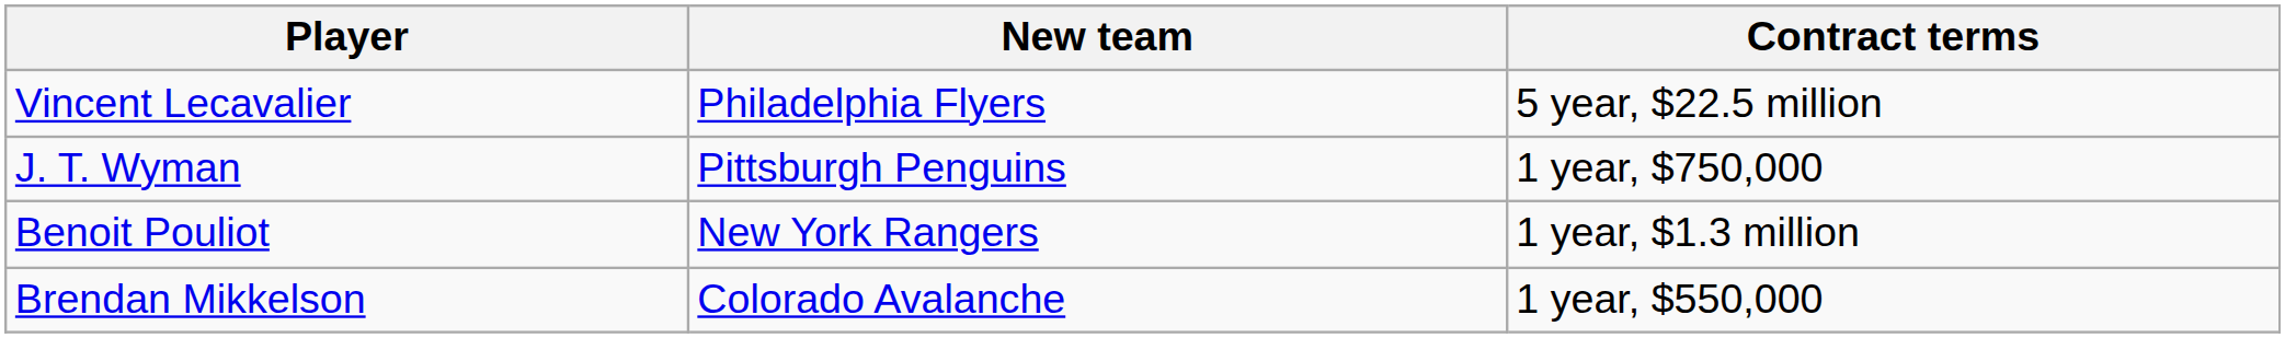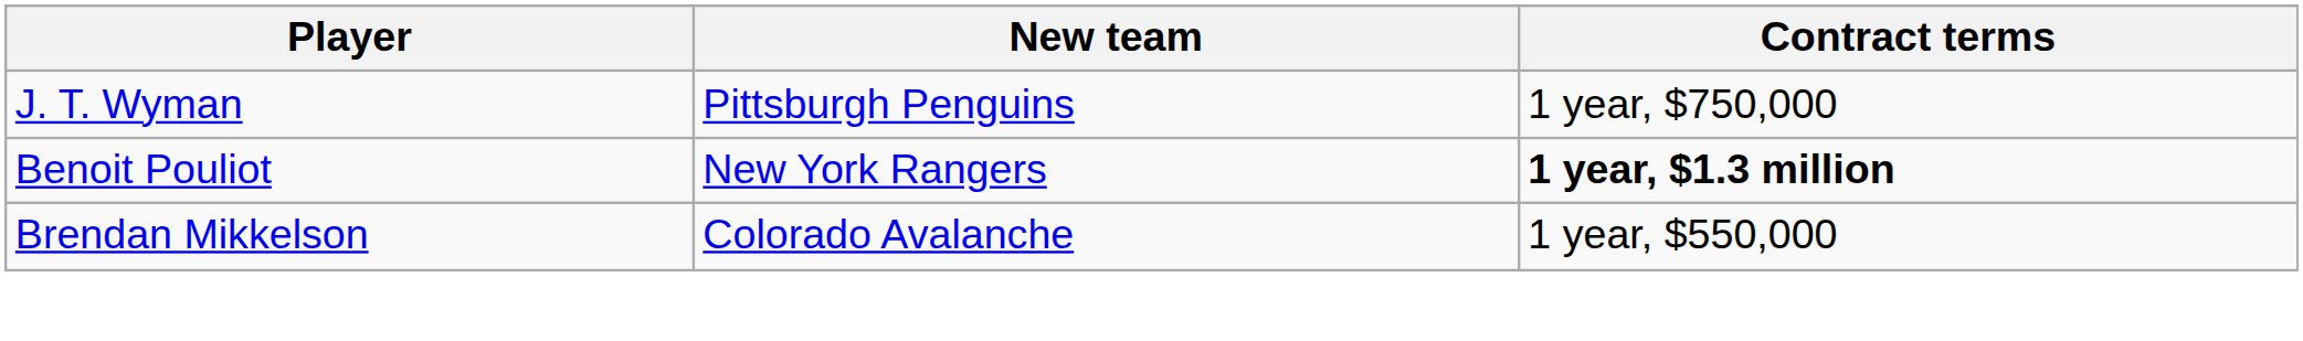- row: Vincent Lecavalier | Philadelphia Flyers | 5 year, $22.5 million
Benoit Pouliot | Contract terms: normal -> bold
